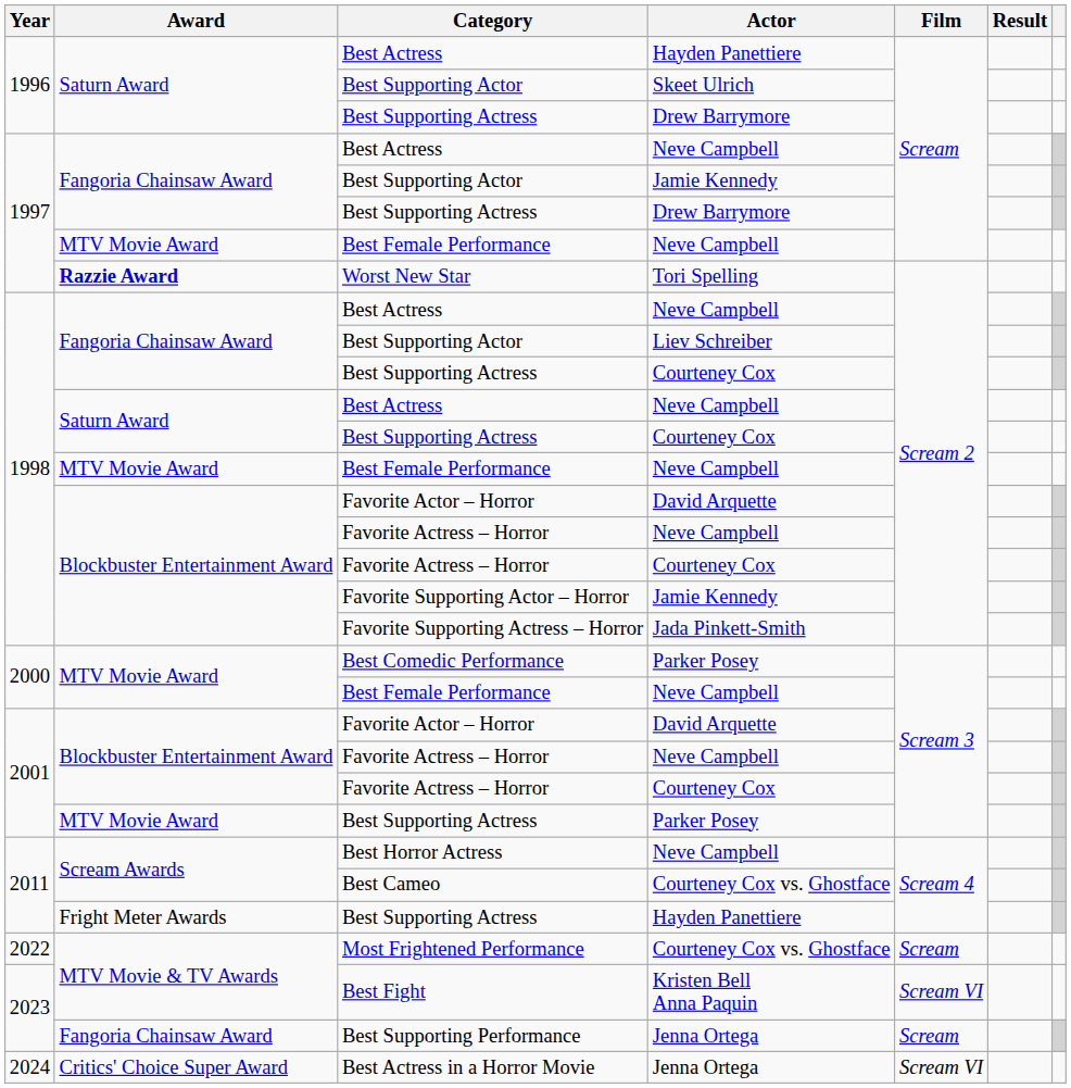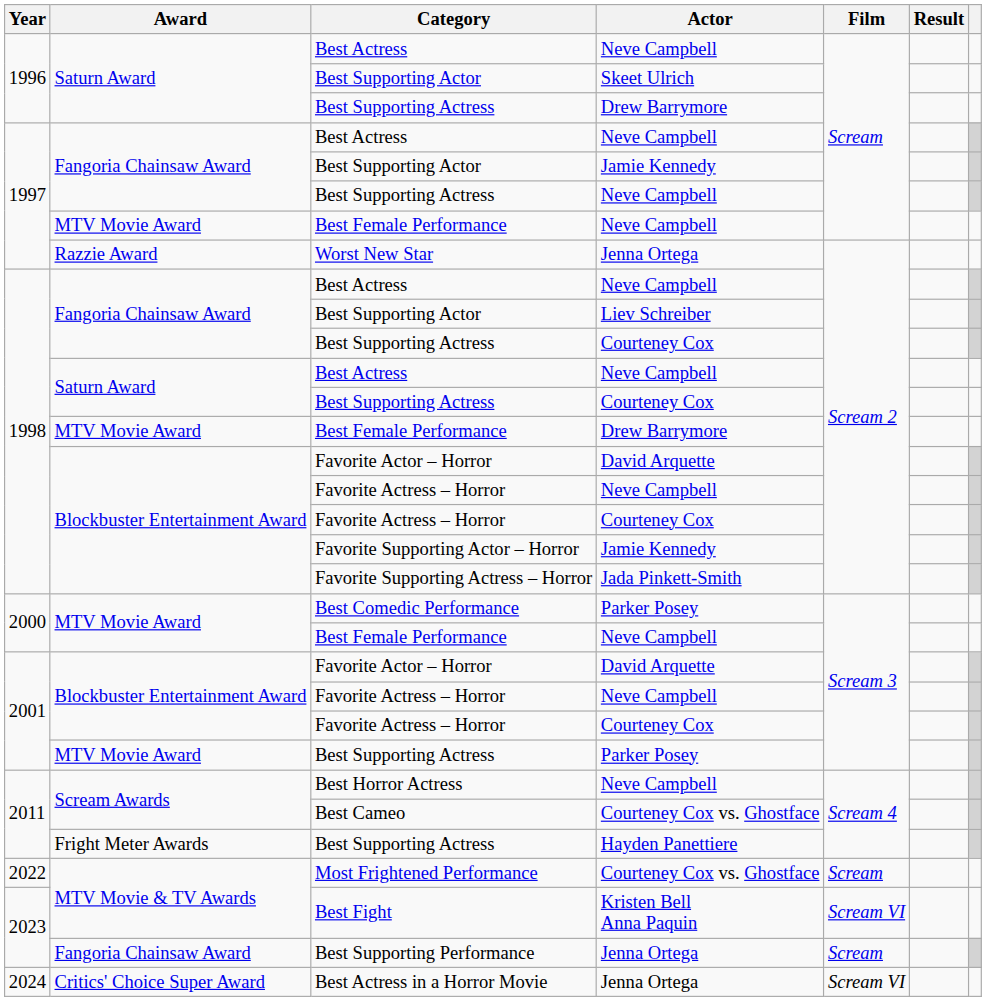1996 / Best Actress | Actor: Hayden Panettiere -> Neve Campbell
1997 / Best Supporting Actress | Actor: Drew Barrymore -> Neve Campbell
Worst New Star | Award: bold -> normal
Worst New Star | Actor: Tori Spelling -> Jenna Ortega
1998 / Best Female Performance | Actor: Neve Campbell -> Drew Barrymore
